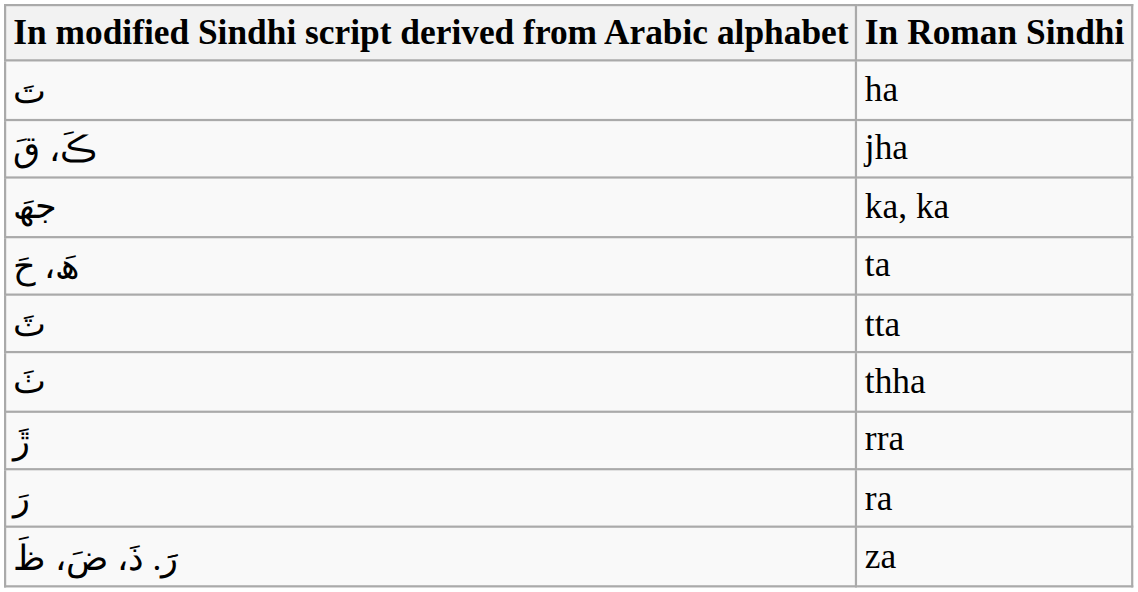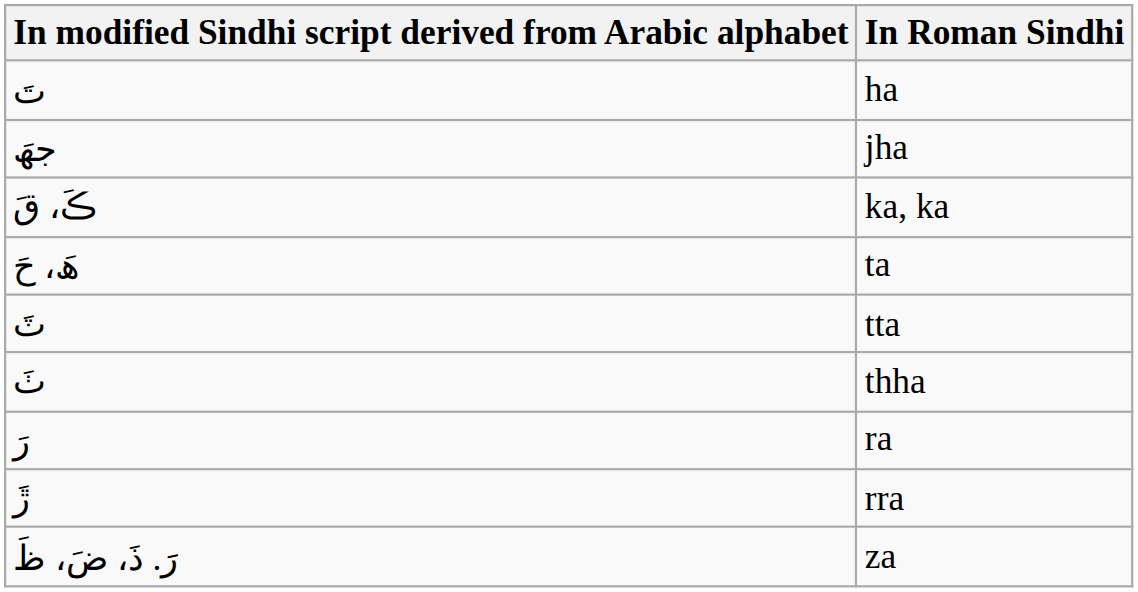jha | In modified Sindhi script derived from Arabic alphabet: ڪَ، قَ -> جھَ
ka, ka | In modified Sindhi script derived from Arabic alphabet: جھَ -> ڪَ، قَ
rows swapped: ra <-> rra
